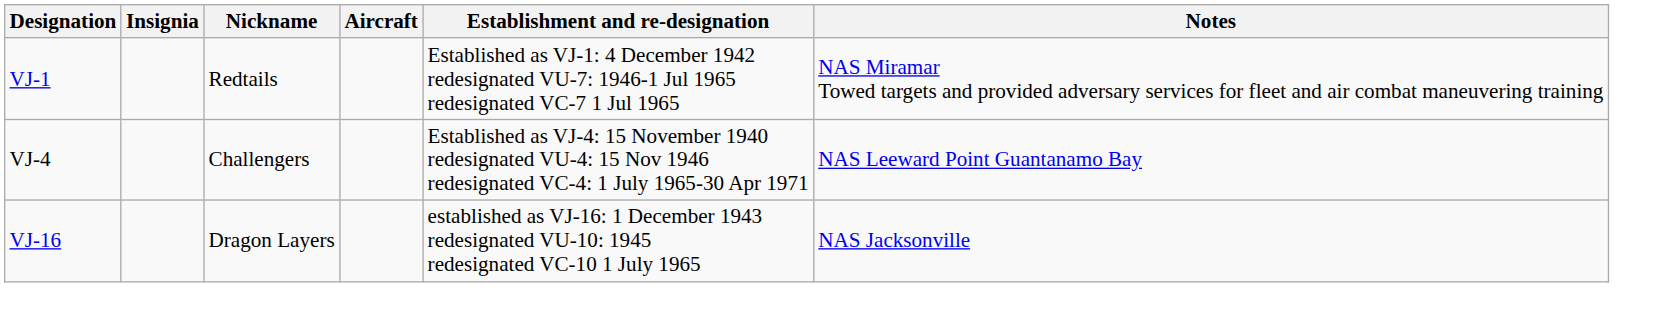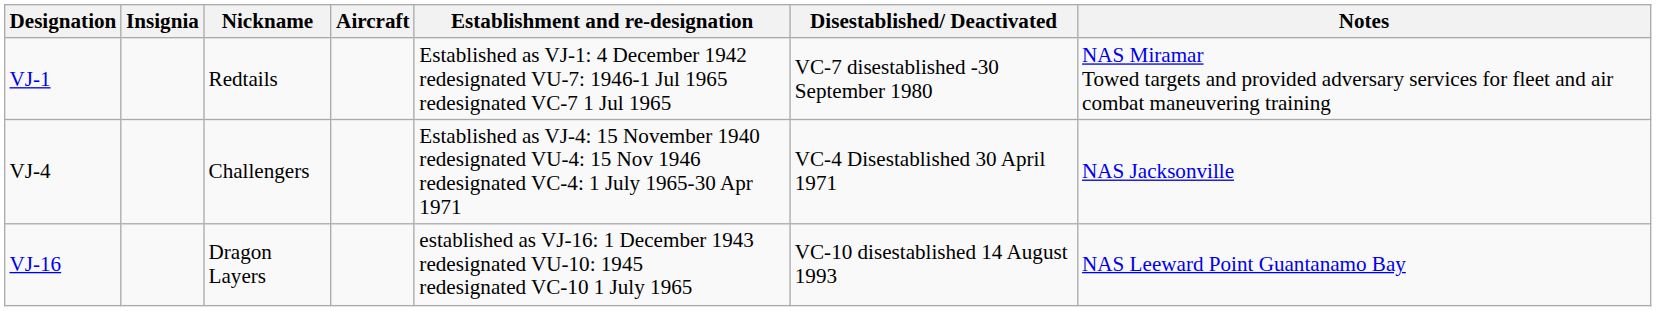+ column: Disestablished/ Deactivated | VC-7 disestablished -30 September 1980 | VC-4 Disestablished 30 April 1971 | VC-10 disestablished 14 August 1993
VJ-4 | Notes: NAS Leeward Point Guantanamo Bay -> NAS Jacksonville
VJ-16 | Notes: NAS Jacksonville -> NAS Leeward Point Guantanamo Bay
